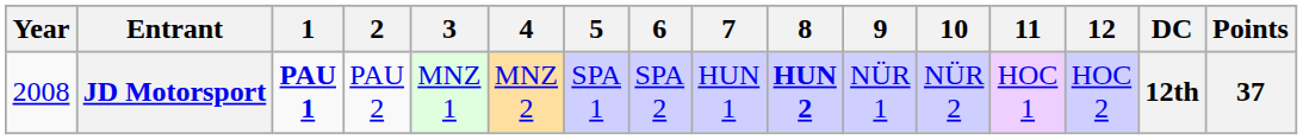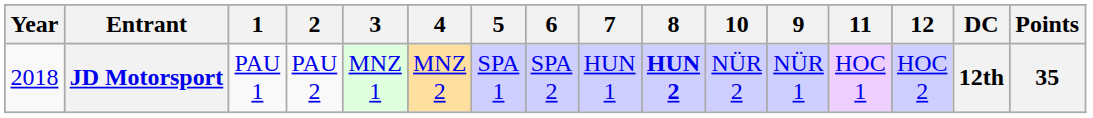columns swapped: 9 <-> 10
JD Motorsport | Year: 2008 -> 2018
JD Motorsport | 1: bold -> normal
JD Motorsport | Points: 37 -> 35
